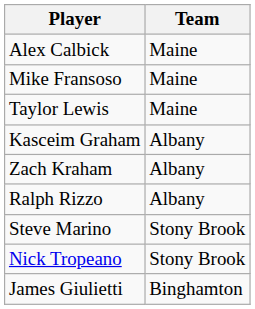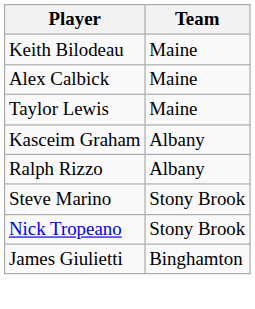+ row: Keith Bilodeau | Maine
- row: Mike Fransoso | Maine
- row: Zach Kraham | Albany
